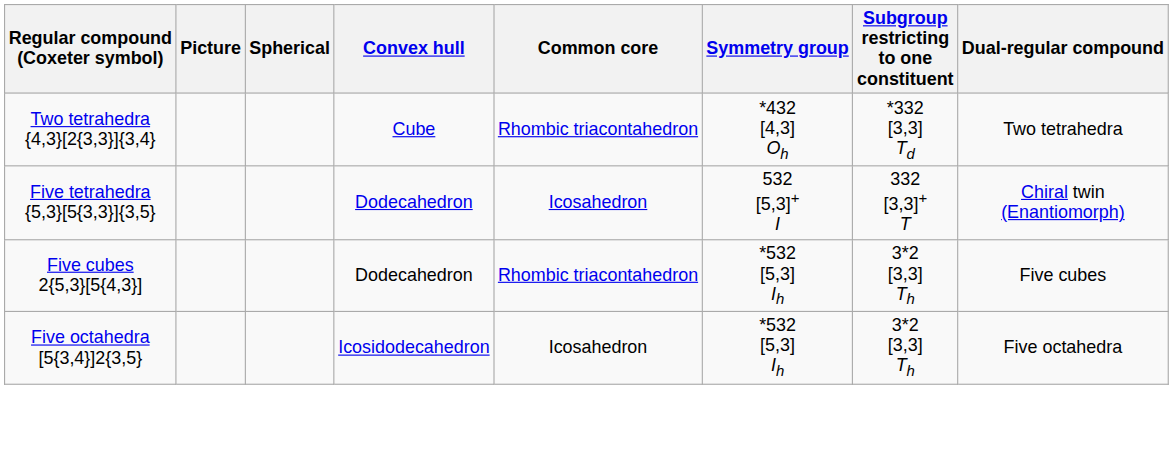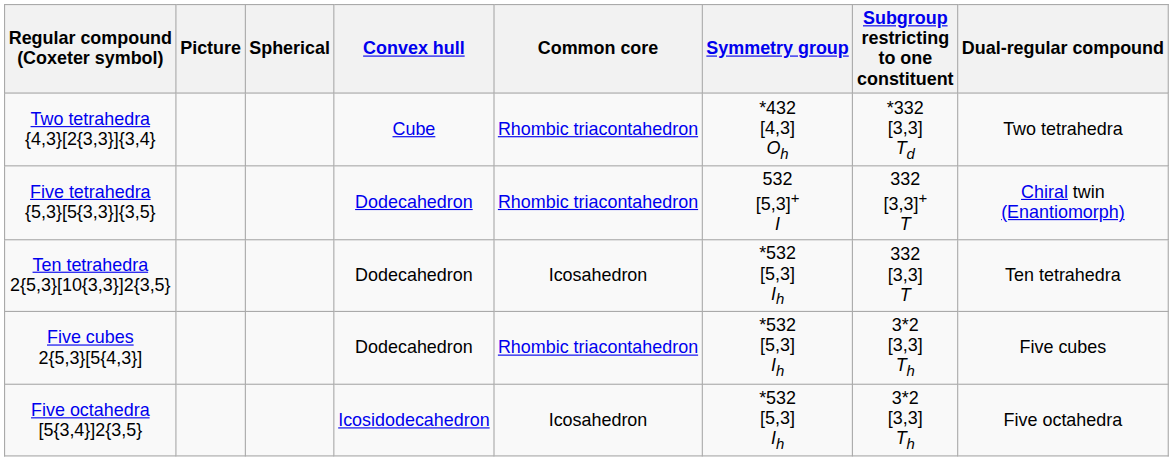Five tetrahedra {5,3}[5{3,3}]{3,5} | Common core: Icosahedron -> Rhombic triacontahedron
+ row: Ten tetrahedra 2{5,3}[10{3,3}]2{3,5} | Dodecahedron | Icosahedron | *532 [5,3] Ih | 332 [3,3] T | Ten tetrahedra
